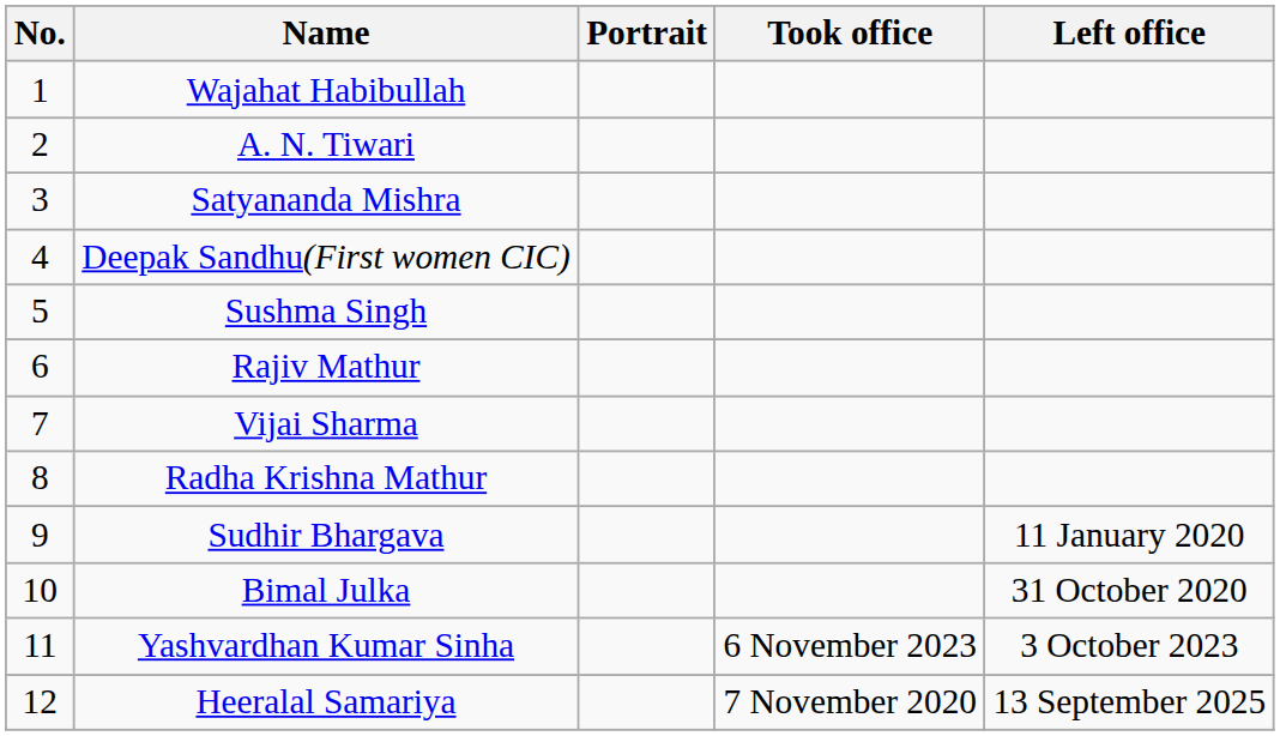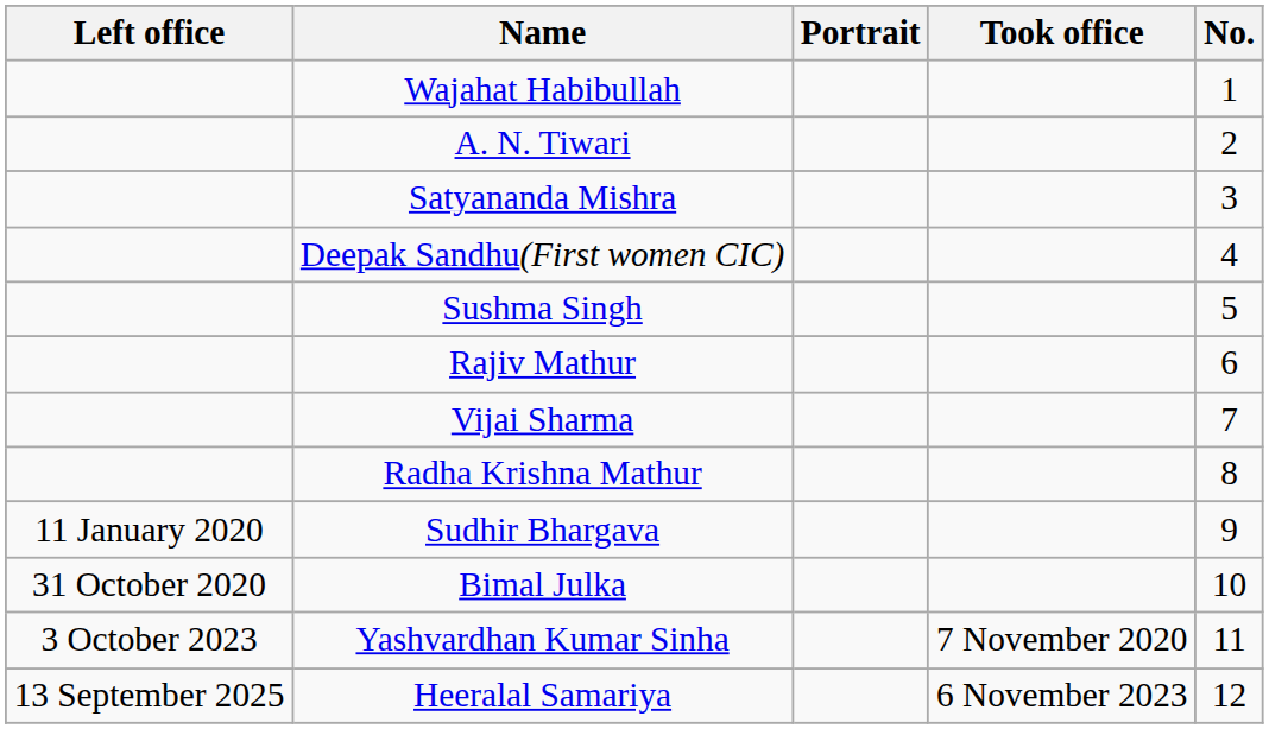columns swapped: No. <-> Left office
Yashvardhan Kumar Sinha | Took office: 6 November 2023 -> 7 November 2020
Heeralal Samariya | Took office: 7 November 2020 -> 6 November 2023
